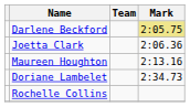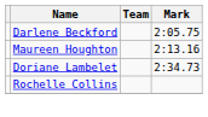Darlene Beckford | Mark: khaki background -> no background
- row: Joetta Clark | 2:06.36
